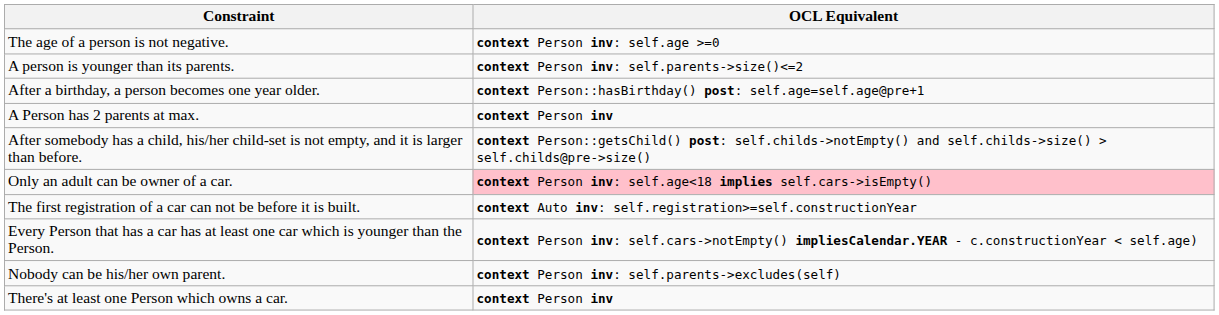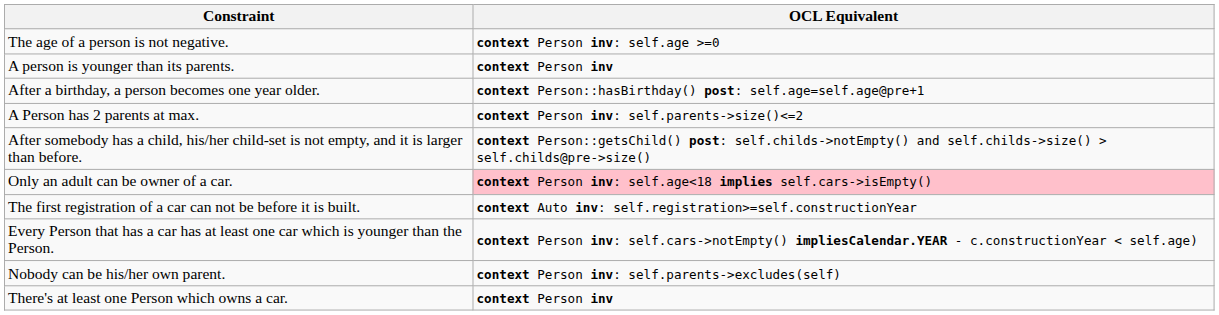A person is younger than its parents. | OCL Equivalent: context Person inv: self.parents->size()<=2 -> context Person inv
A Person has 2 parents at max. | OCL Equivalent: context Person inv -> context Person inv: self.parents->size()<=2
